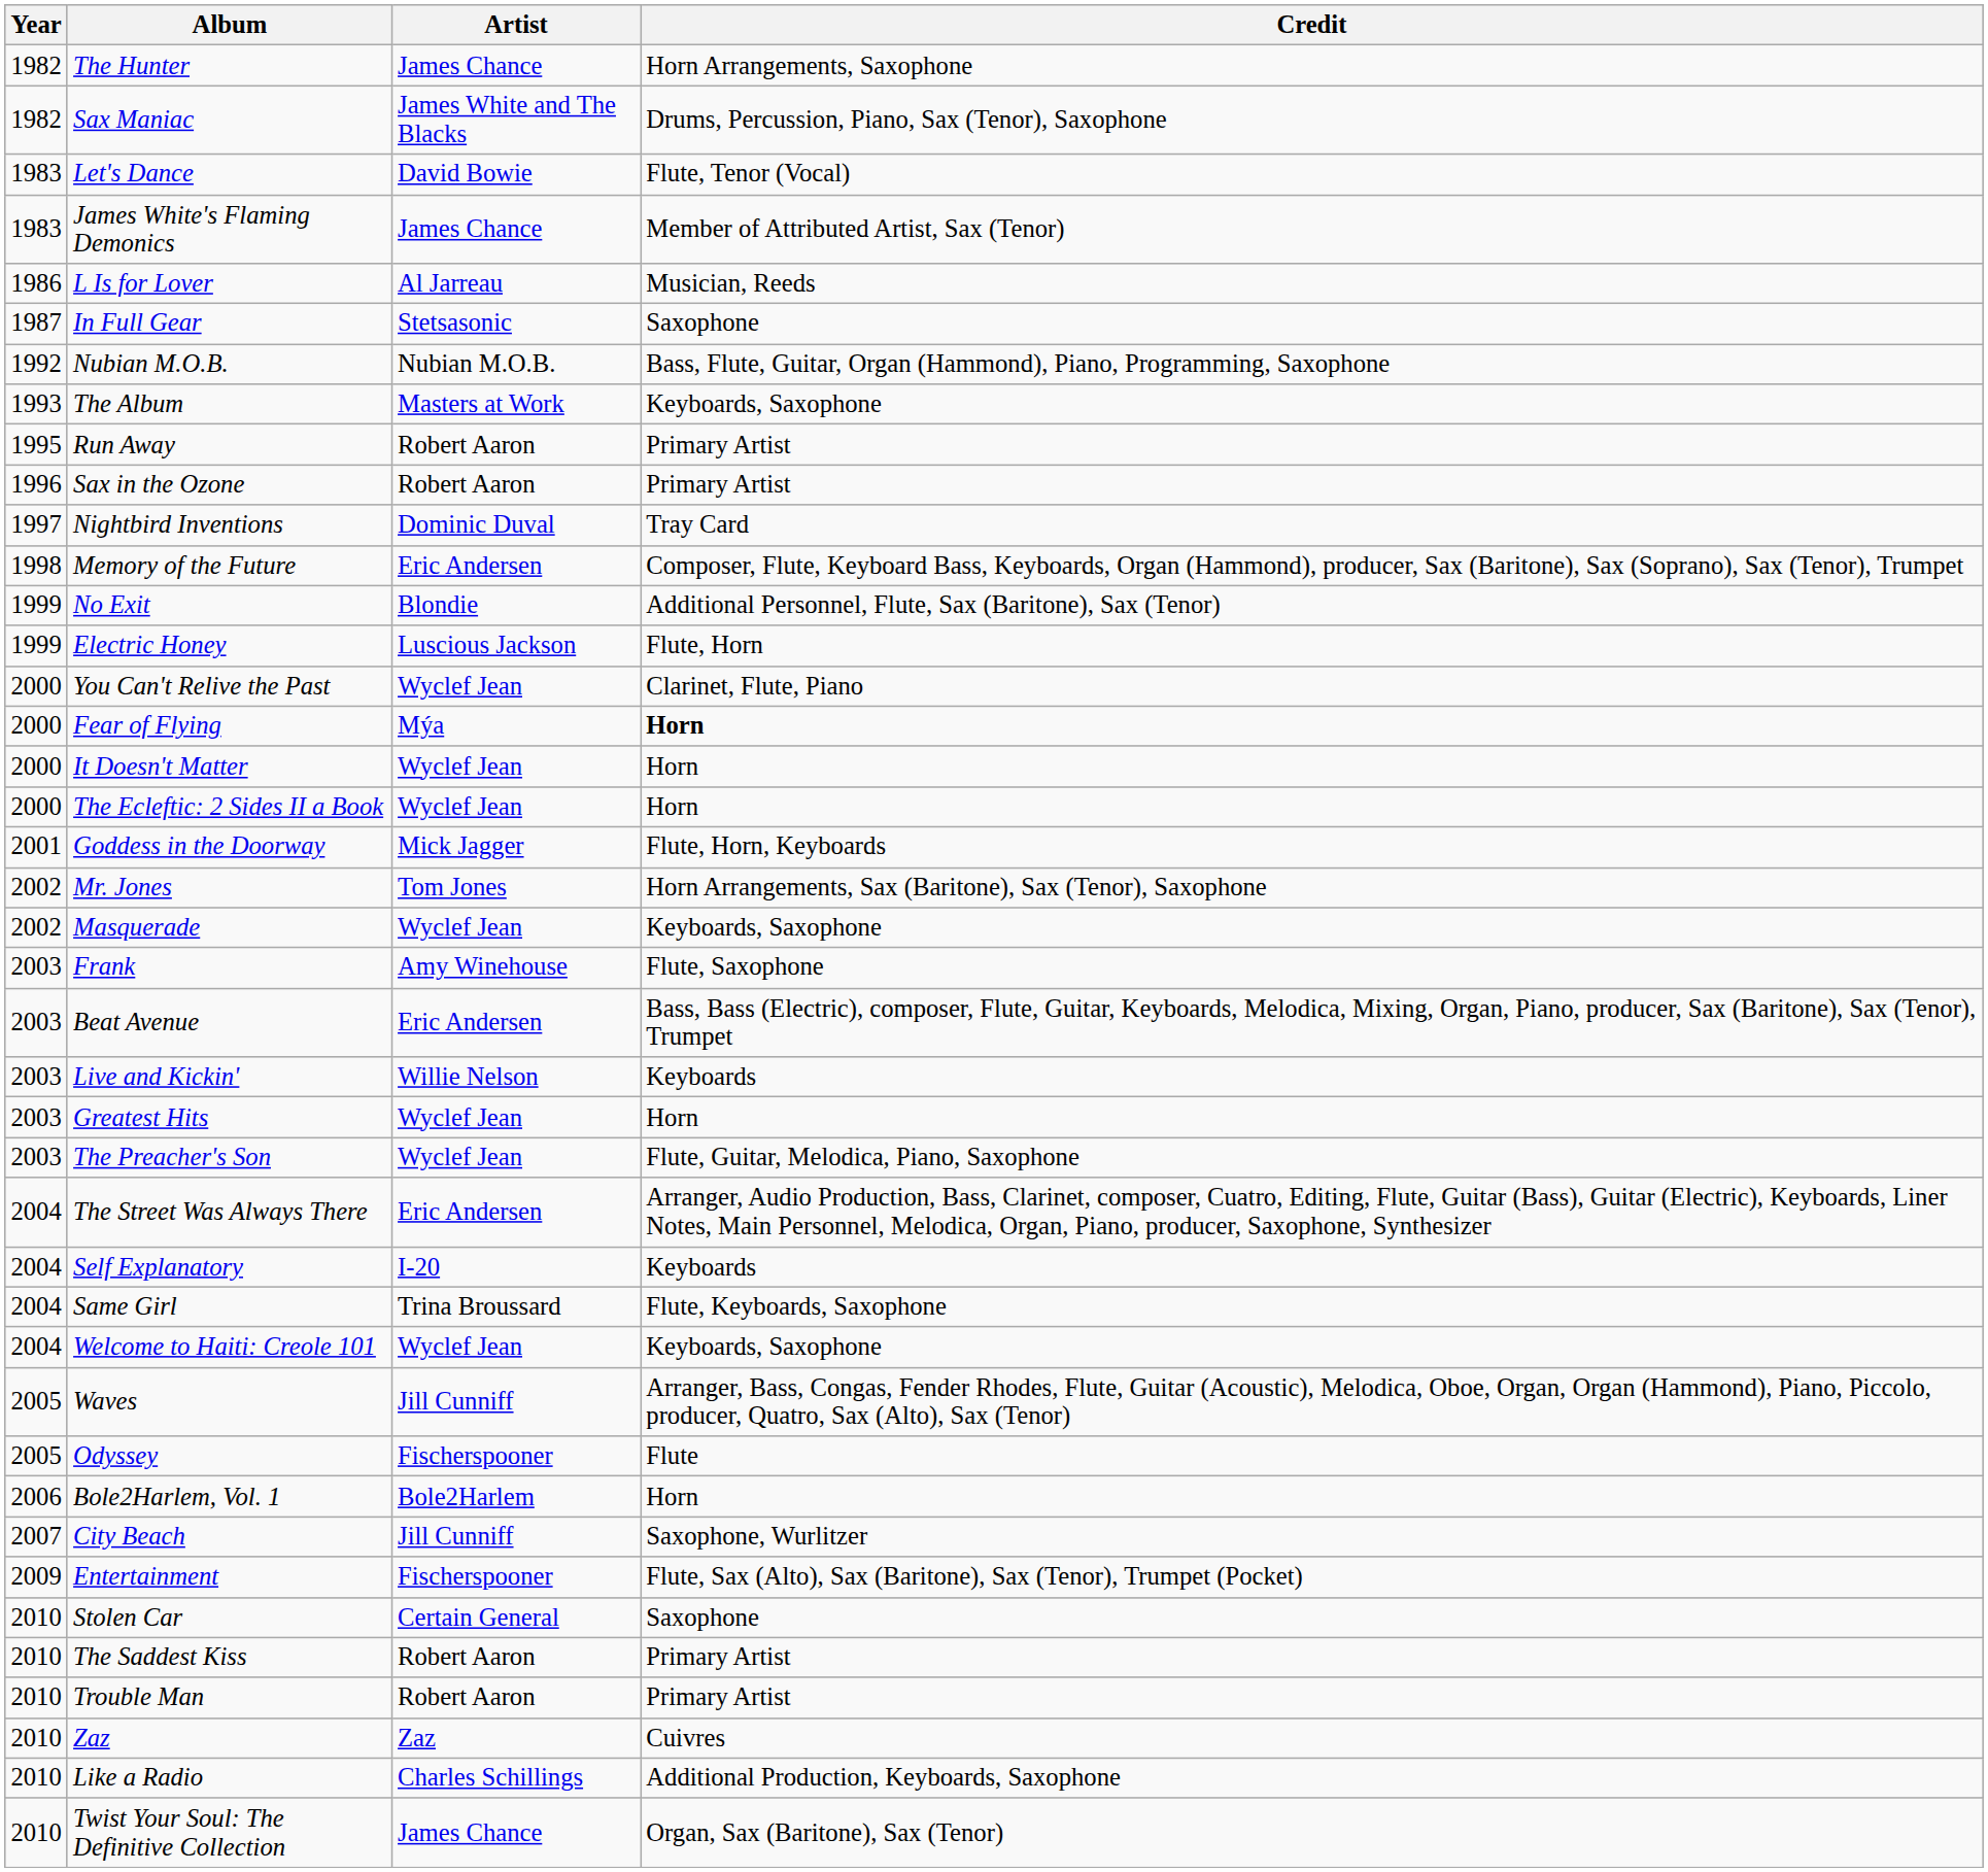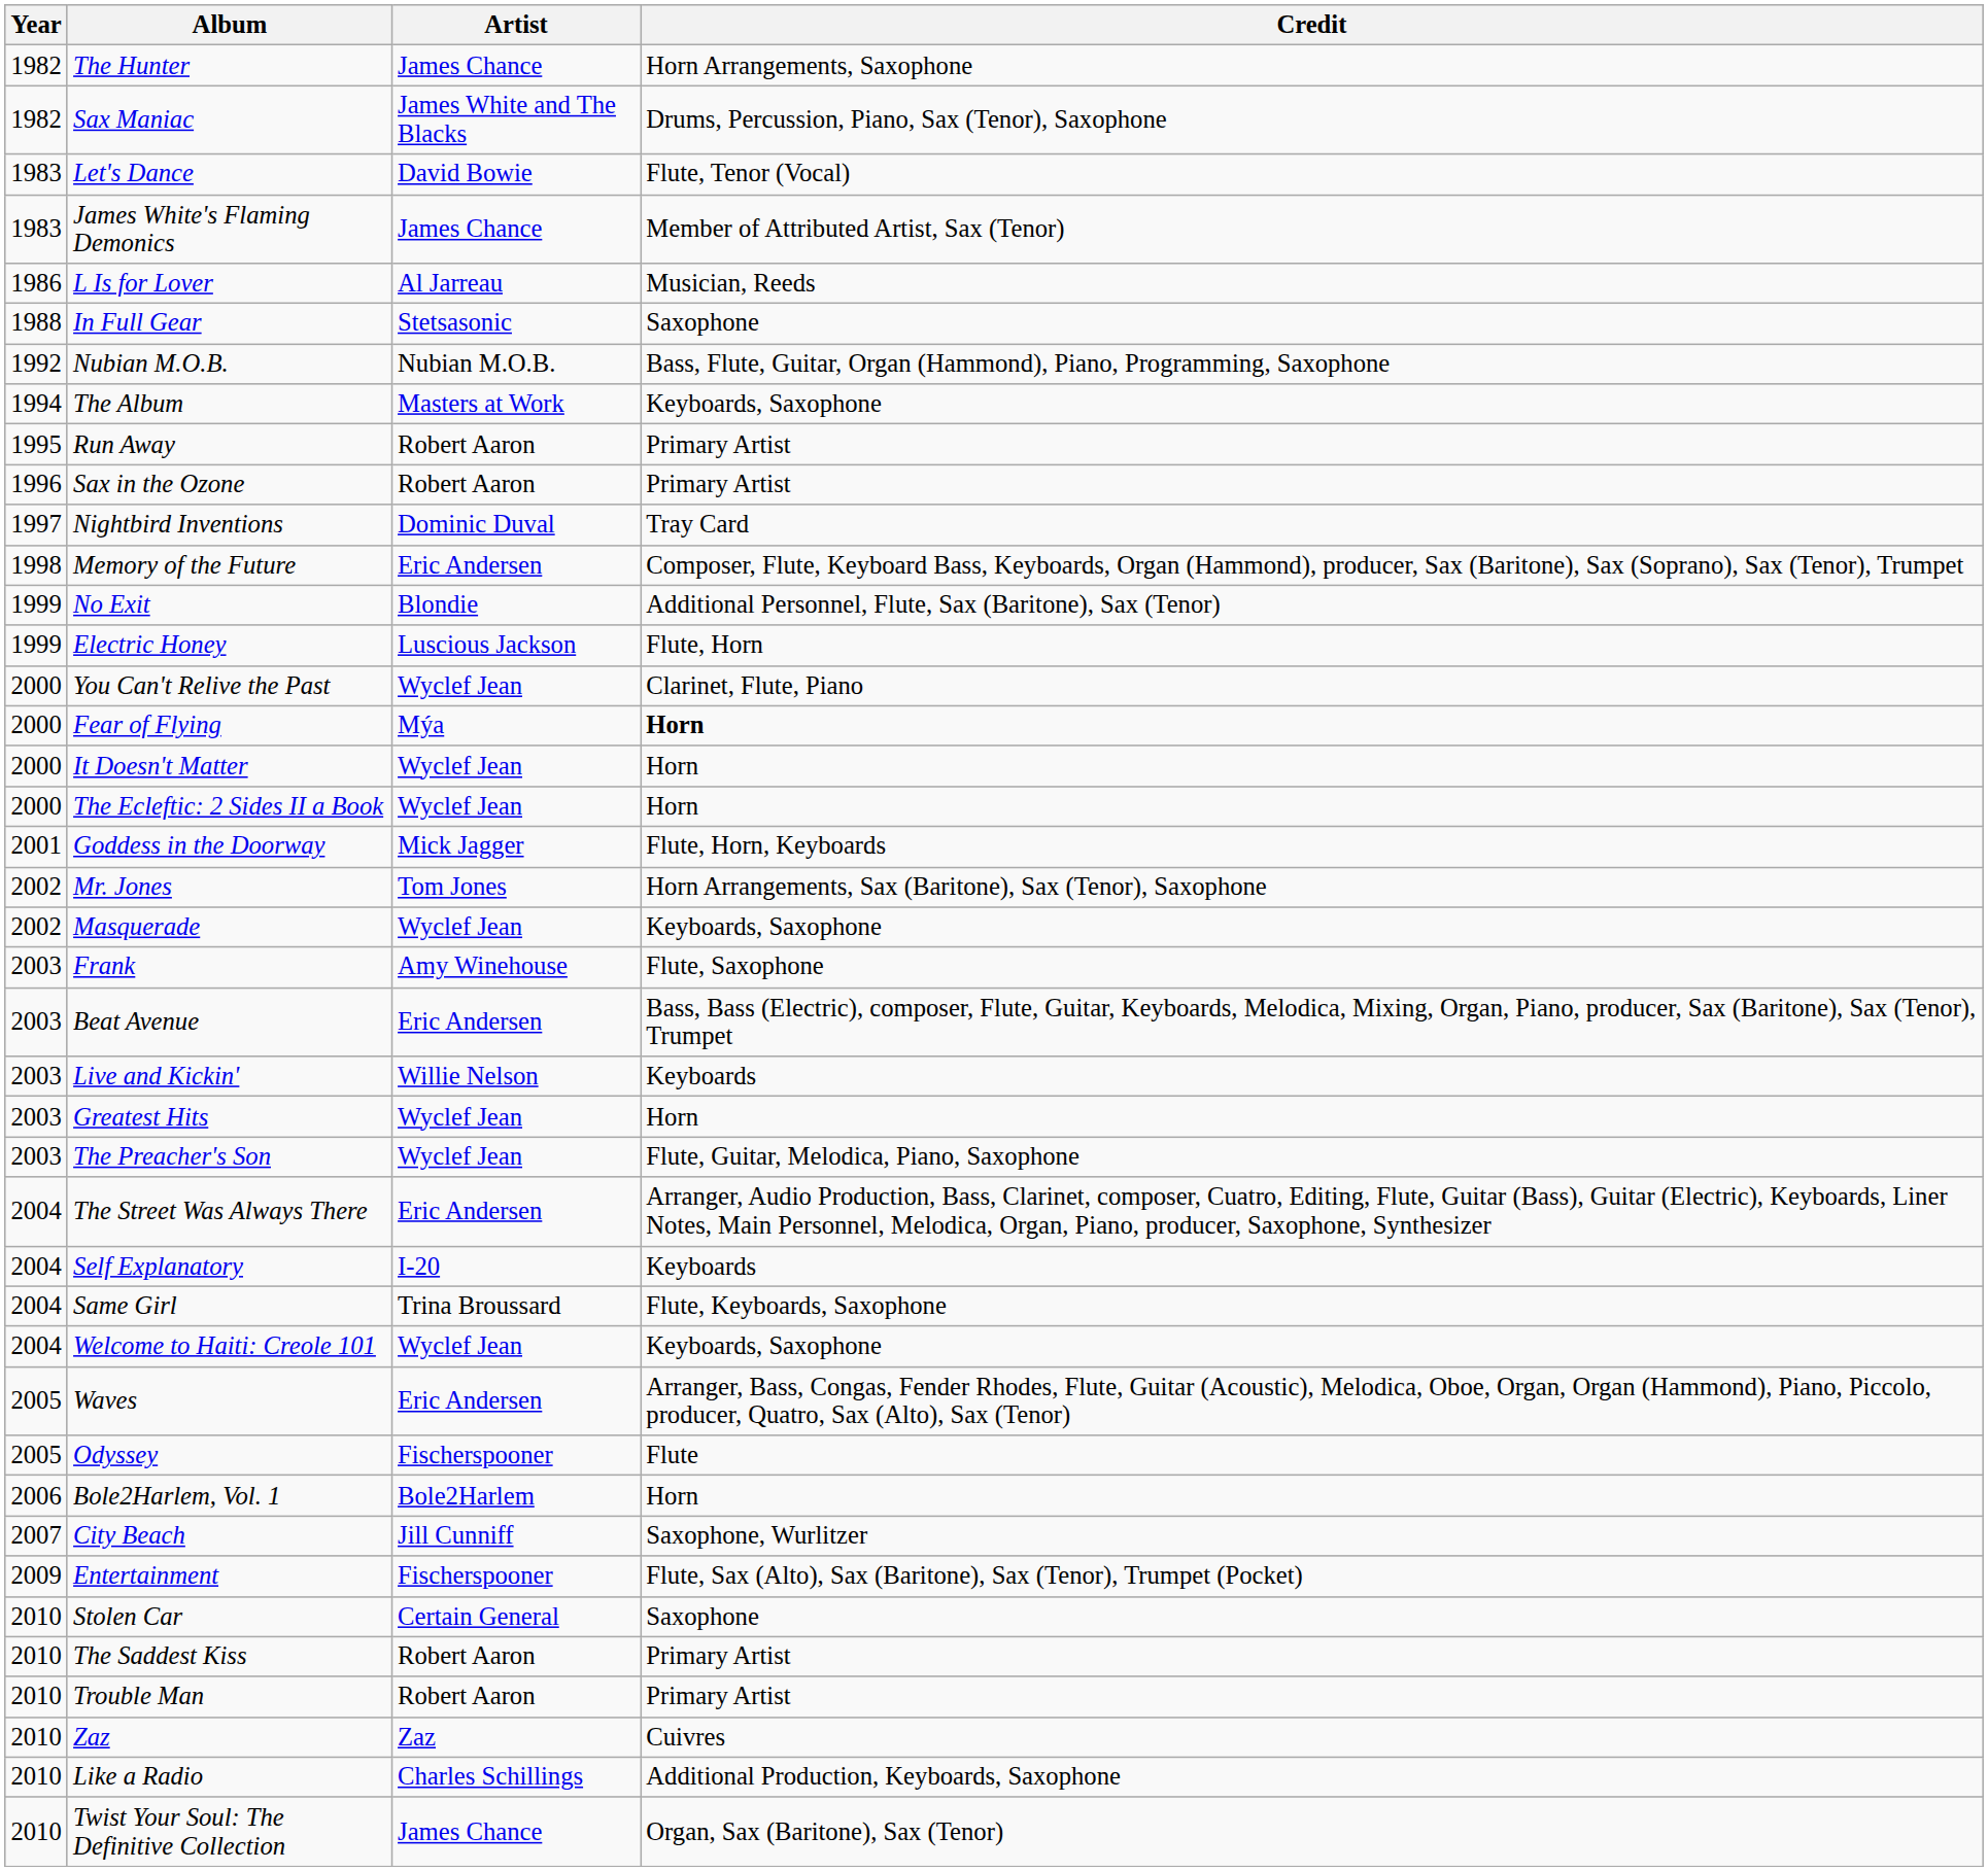In Full Gear | Year: 1987 -> 1988
The Album | Year: 1993 -> 1994
Waves | Artist: Jill Cunniff -> Eric Andersen
